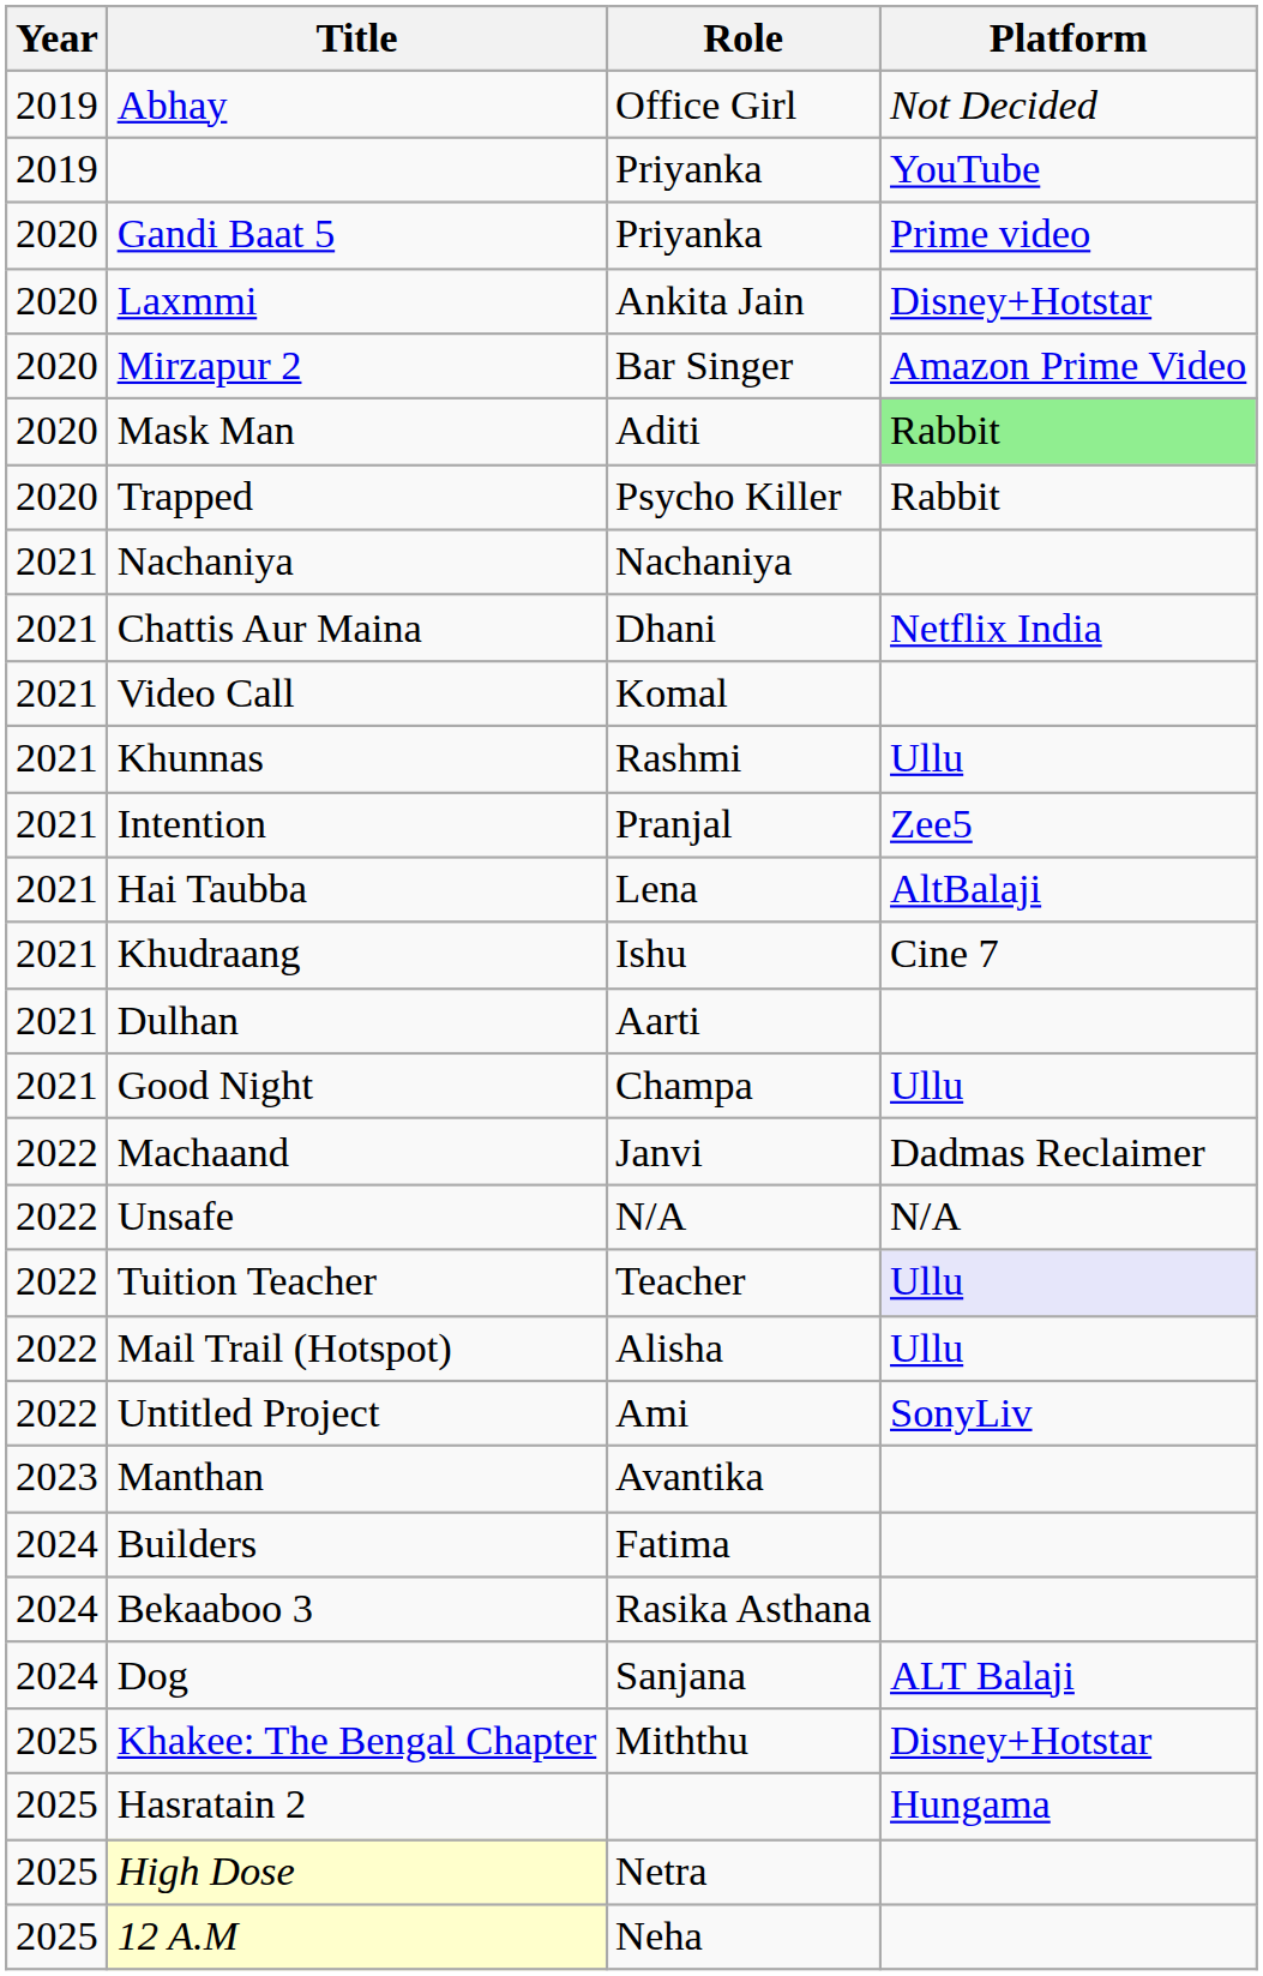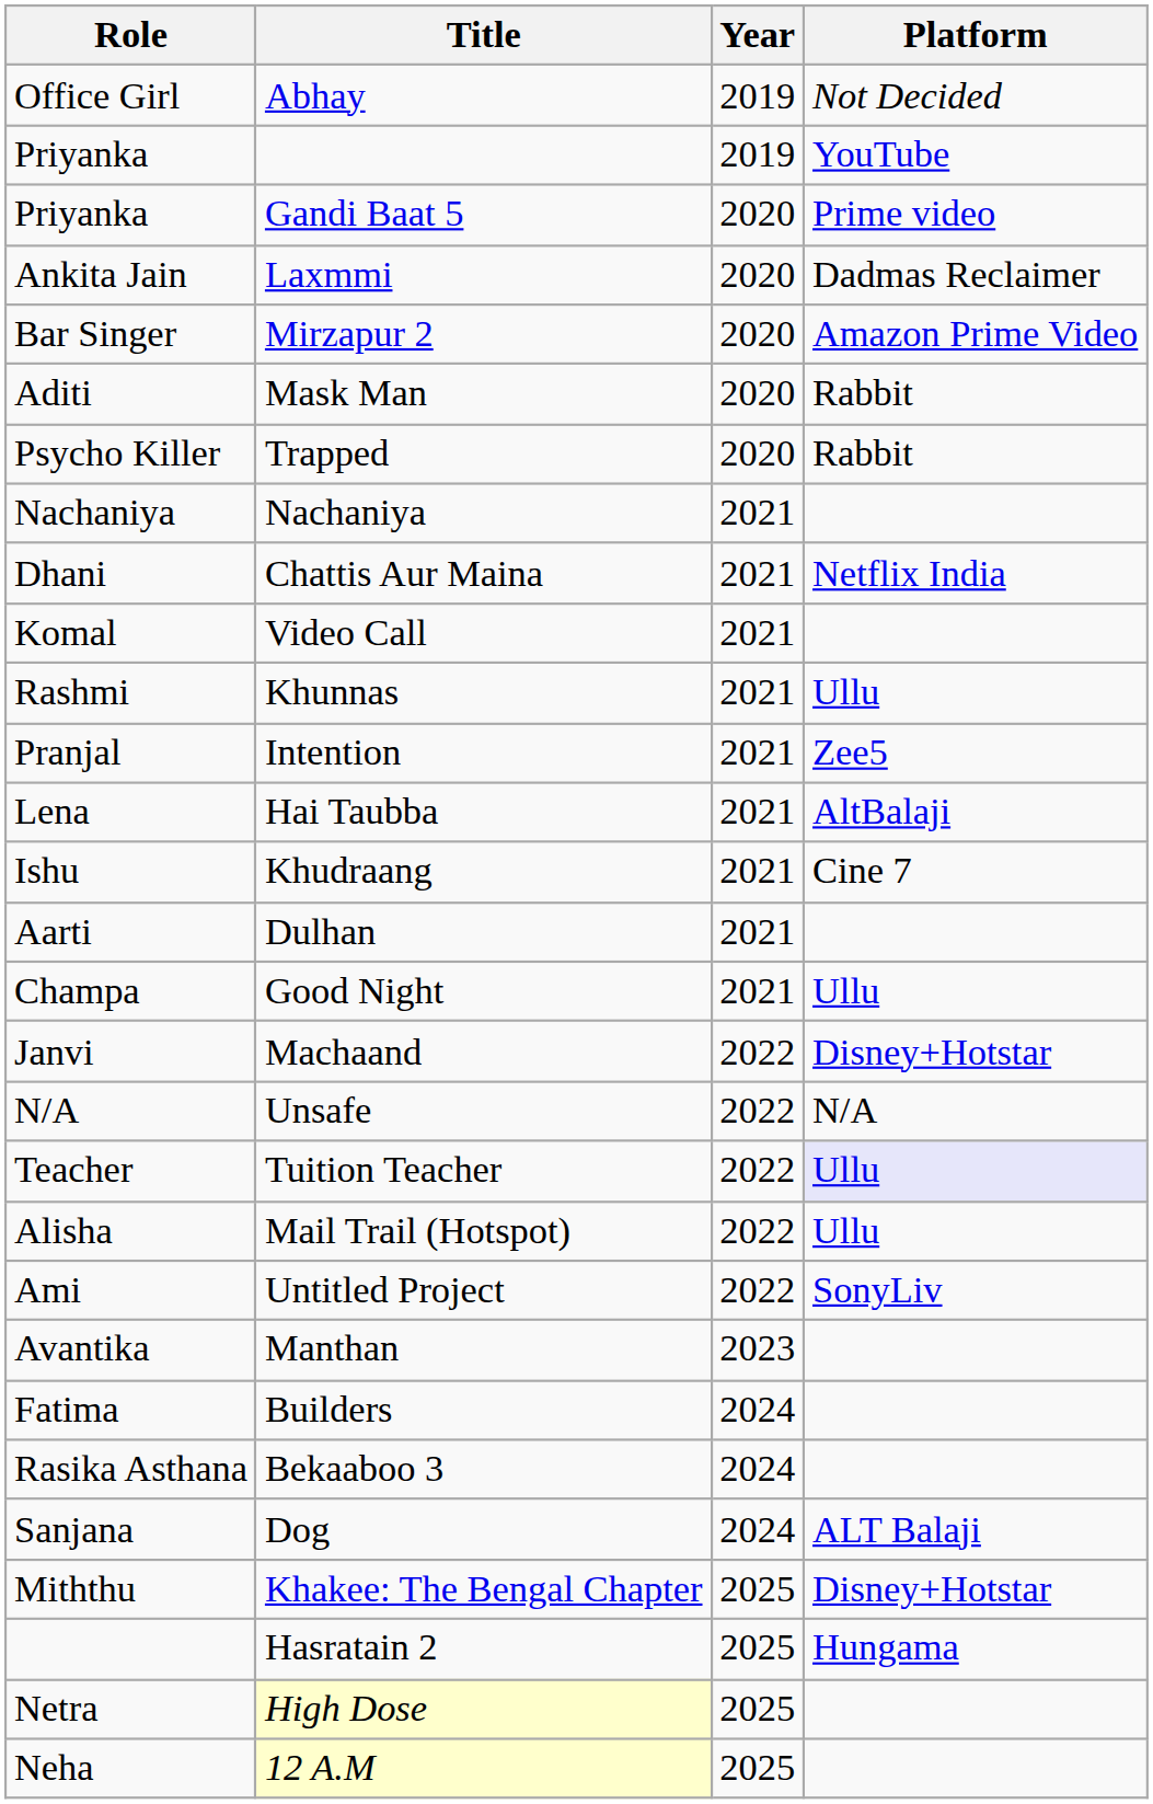columns swapped: Year <-> Role
Laxmmi | Platform: Disney+Hotstar -> Dadmas Reclaimer
Mask Man | Platform: lightgreen background -> no background
Machaand | Platform: Dadmas Reclaimer -> Disney+Hotstar
